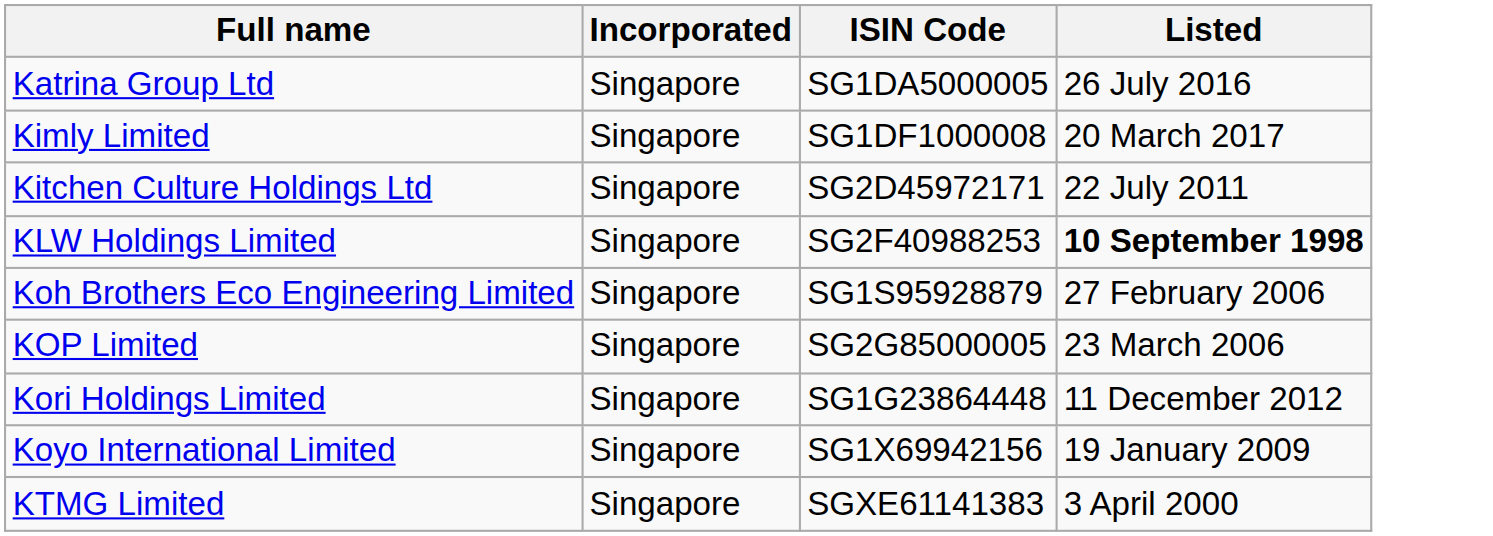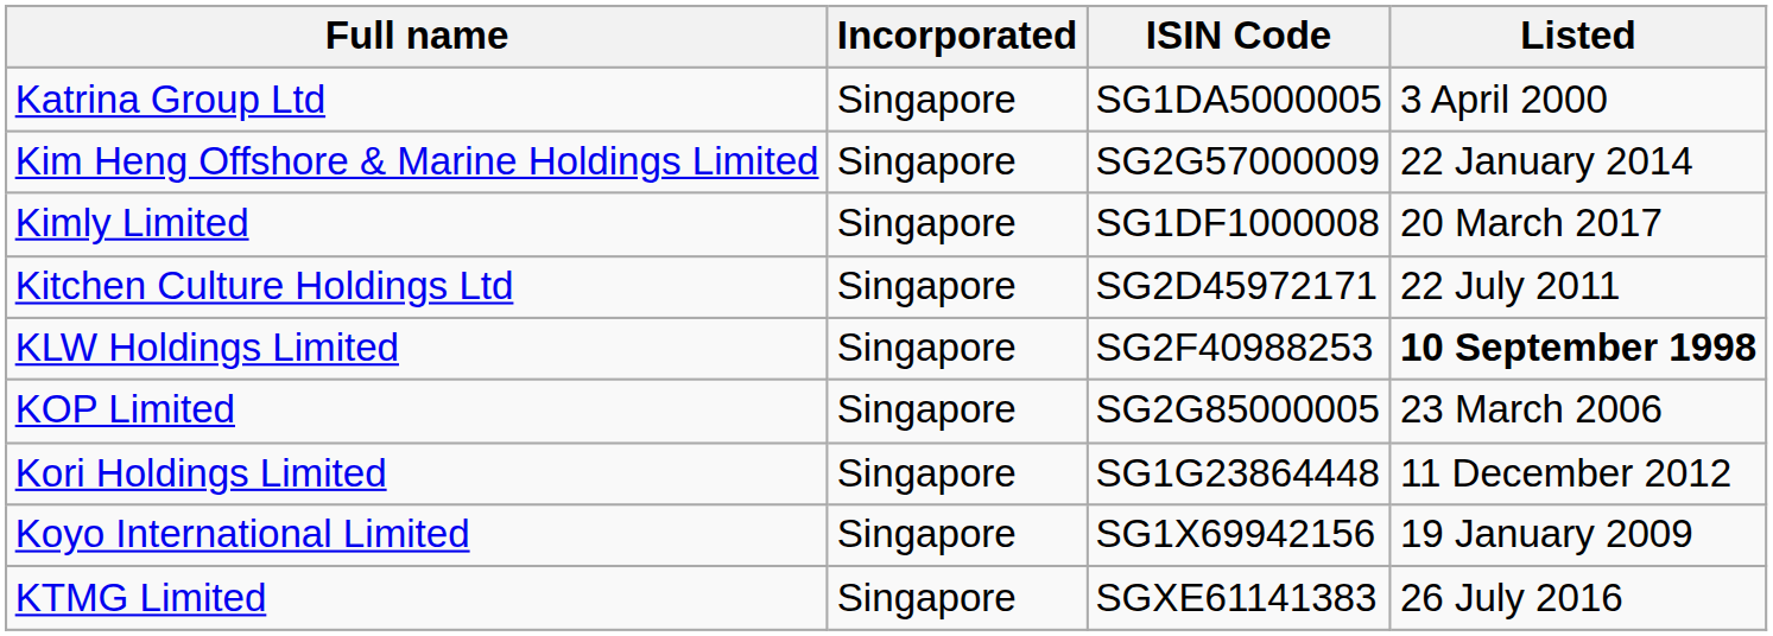Katrina Group Ltd | Listed: 26 July 2016 -> 3 April 2000
+ row: Kim Heng Offshore & Marine Holdings Limited | Singapore | SG2G57000009 | 22 January 2014
- row: Koh Brothers Eco Engineering Limited | Singapore | SG1S95928879 | 27 February 2006
KTMG Limited | Listed: 3 April 2000 -> 26 July 2016
